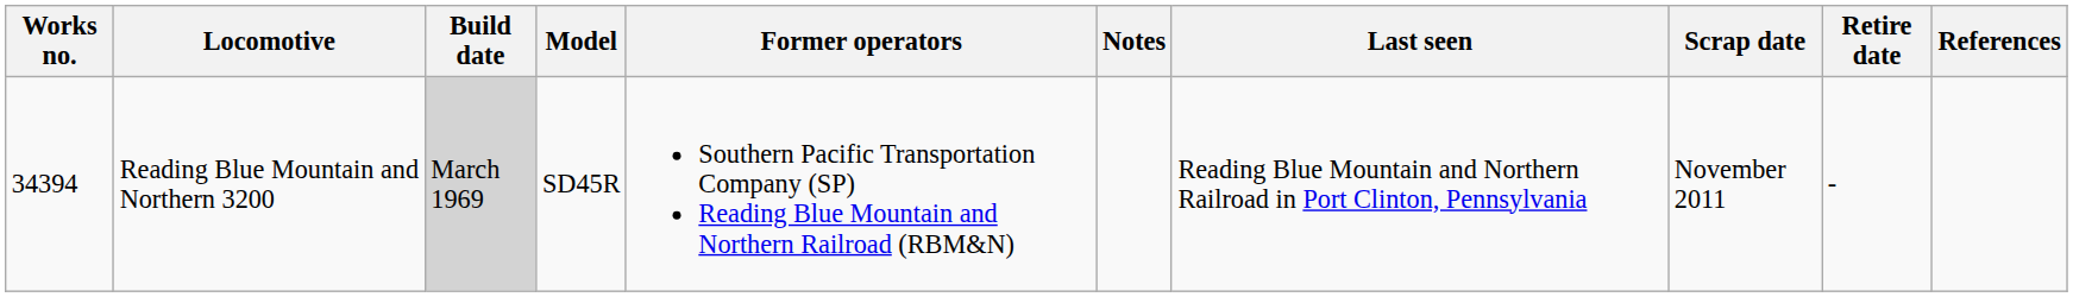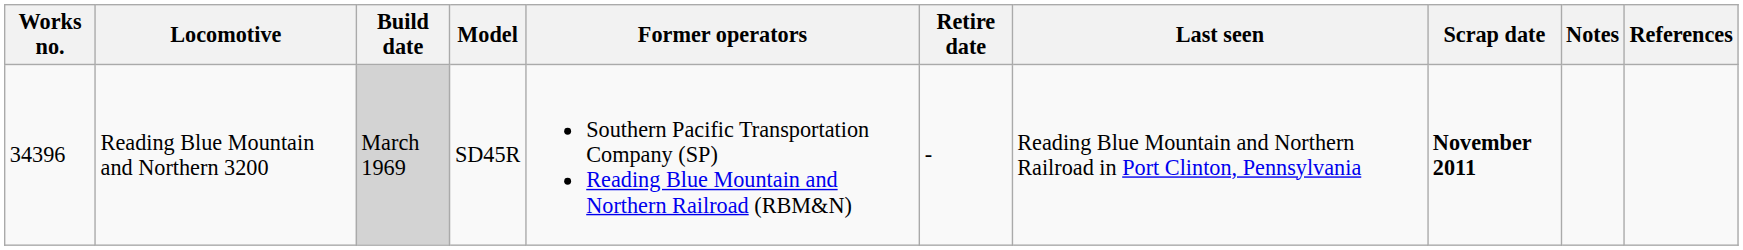columns swapped: Retire date <-> Notes
Reading Blue Mountain and Northern 3200 | Works no.: 34394 -> 34396
Reading Blue Mountain and Northern 3200 | Scrap date: normal -> bold
